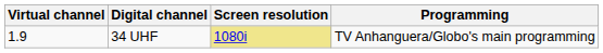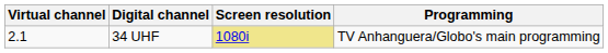34 UHF | Virtual channel: 1.9 -> 2.1
